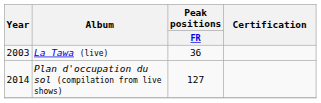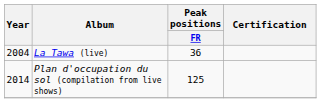La Tawa (live) | Year: 2003 -> 2004
Plan d'occupation du sol (compilation from live shows) | Peak positions / FR: 127 -> 125
